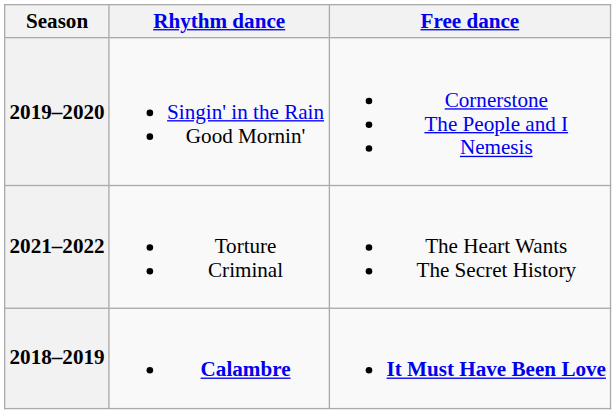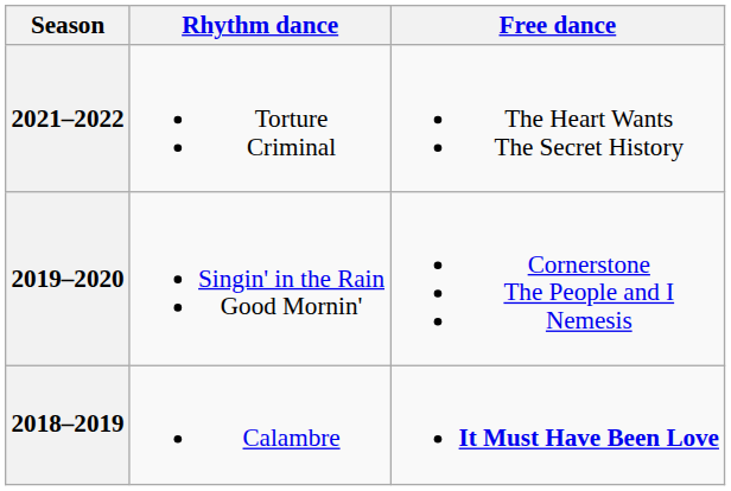rows swapped: 2021–2022 <-> 2019–2020
2018–2019 | Rhythm dance: bold -> normal
